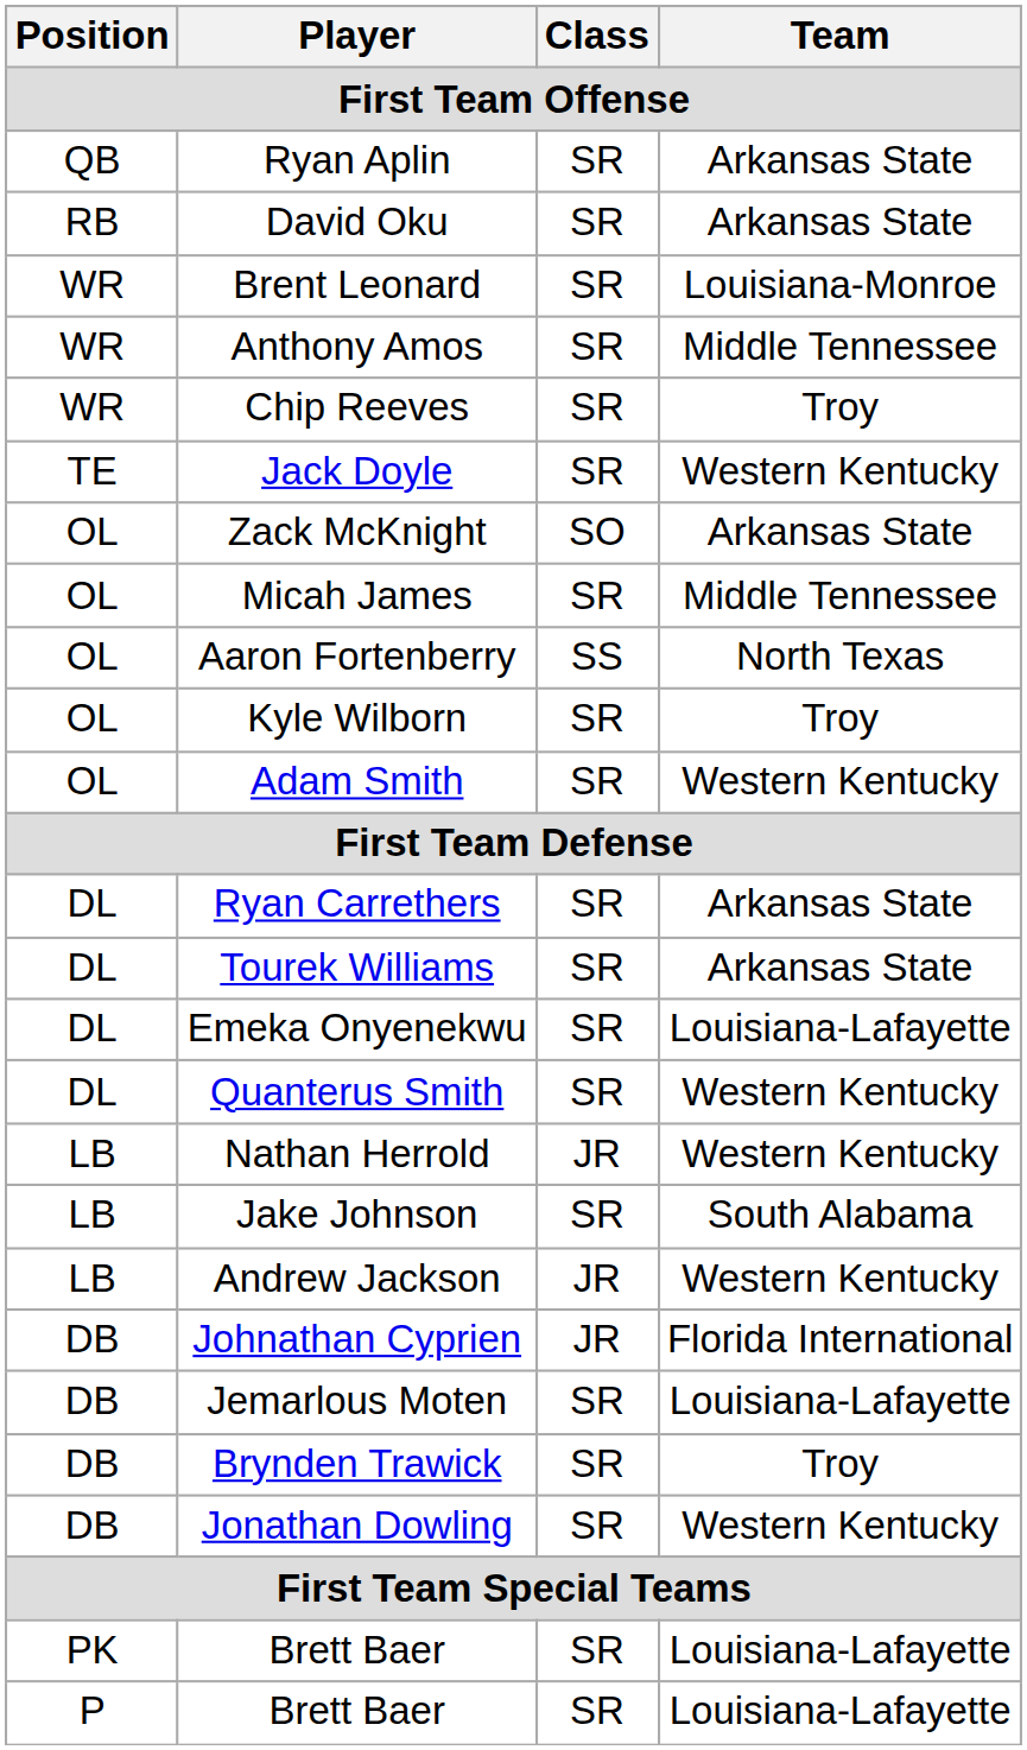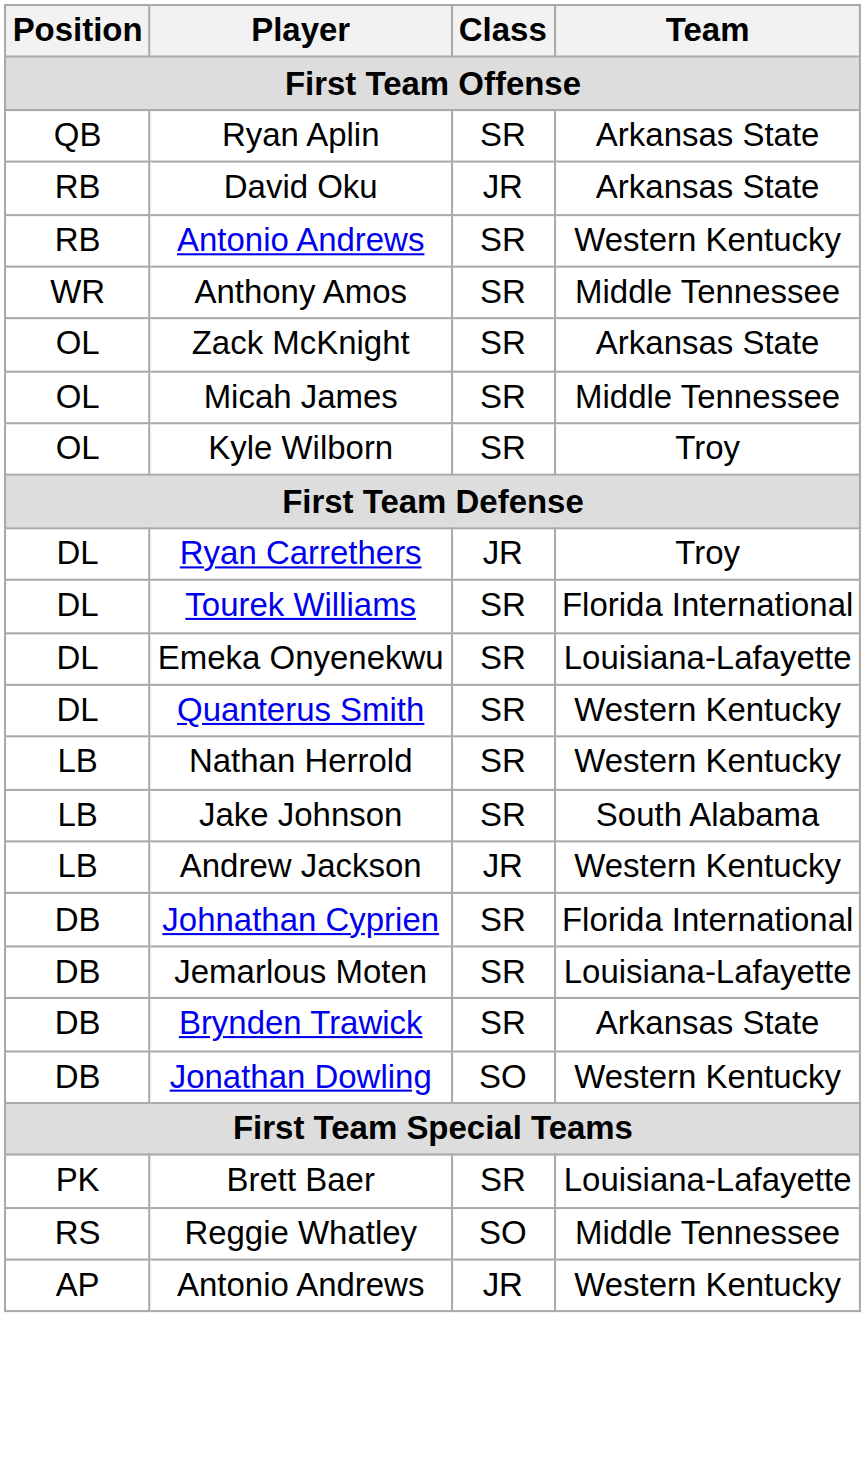David Oku | Class: SR -> JR
+ row: RB | Antonio Andrews | SR | Western Kentucky
- row: WR | Brent Leonard | SR | Louisiana-Monroe
- row: WR | Chip Reeves | SR | Troy
- row: TE | Jack Doyle | SR | Western Kentucky
Zack McKnight | Class: SO -> SR
- row: OL | Aaron Fortenberry | SS | North Texas
- row: OL | Adam Smith | SR | Western Kentucky
Ryan Carrethers | Class: SR -> JR
Ryan Carrethers | Team: Arkansas State -> Troy
Tourek Williams | Team: Arkansas State -> Florida International
Nathan Herrold | Class: JR -> SR
Johnathan Cyprien | Class: JR -> SR
Brynden Trawick | Team: Troy -> Arkansas State
Jonathan Dowling | Class: SR -> SO
- row: P | Brett Baer | SR | Louisiana-Lafayette
+ row: RS | Reggie Whatley | SO | Middle Tennessee
+ row: AP | Antonio Andrews | JR | Western Kentucky
